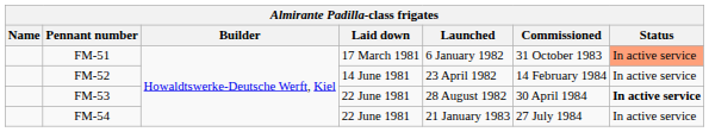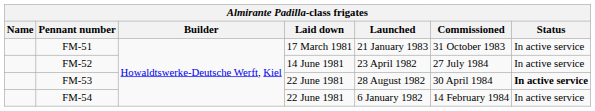FM-51 | Launched: 6 January 1982 -> 21 January 1983
FM-51 | Status: lightsalmon background -> no background
FM-52 | Commissioned: 14 February 1984 -> 27 July 1984
FM-54 | Launched: 21 January 1983 -> 6 January 1982
FM-54 | Commissioned: 27 July 1984 -> 14 February 1984
